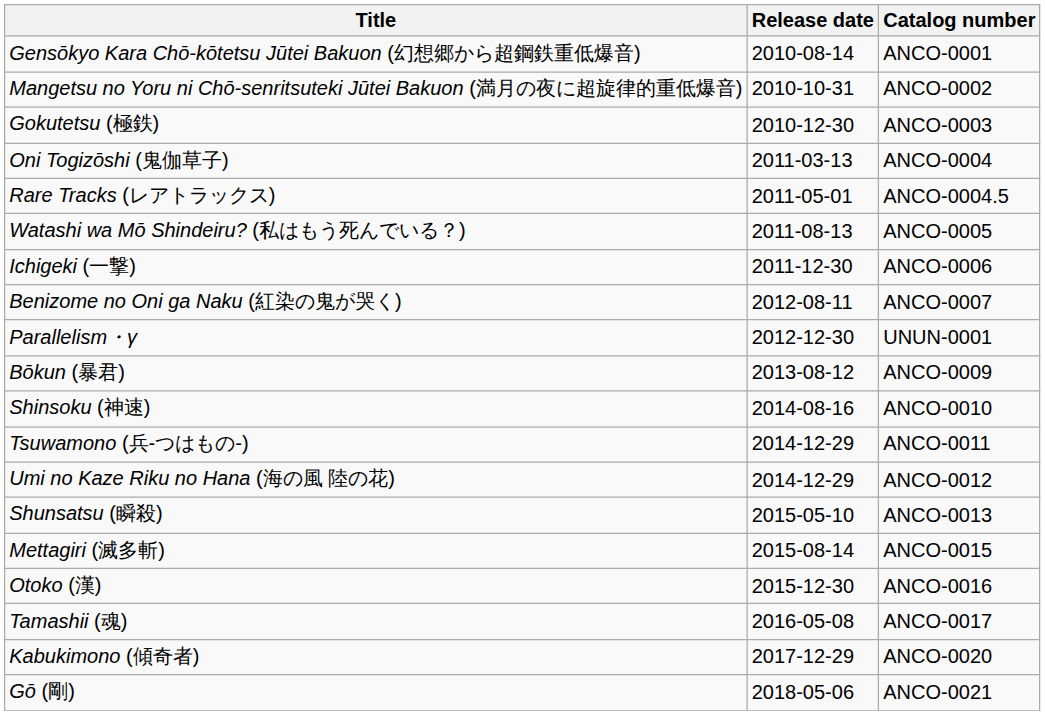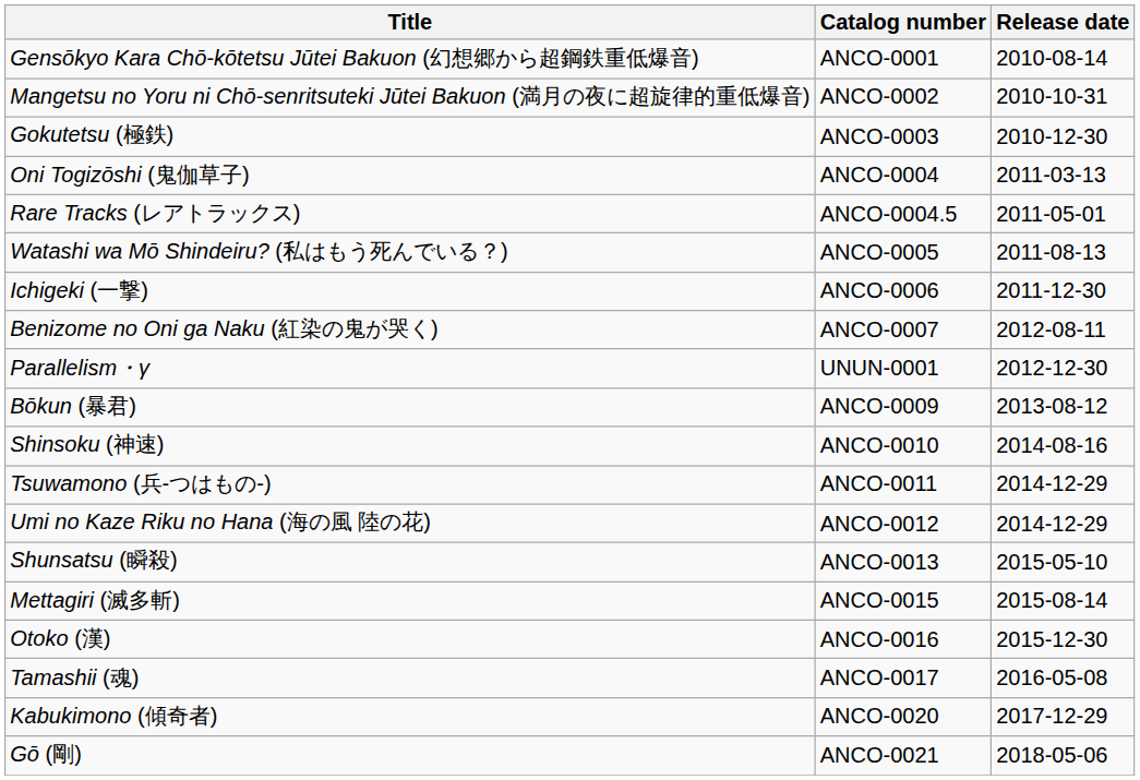columns swapped: Release date <-> Catalog number
